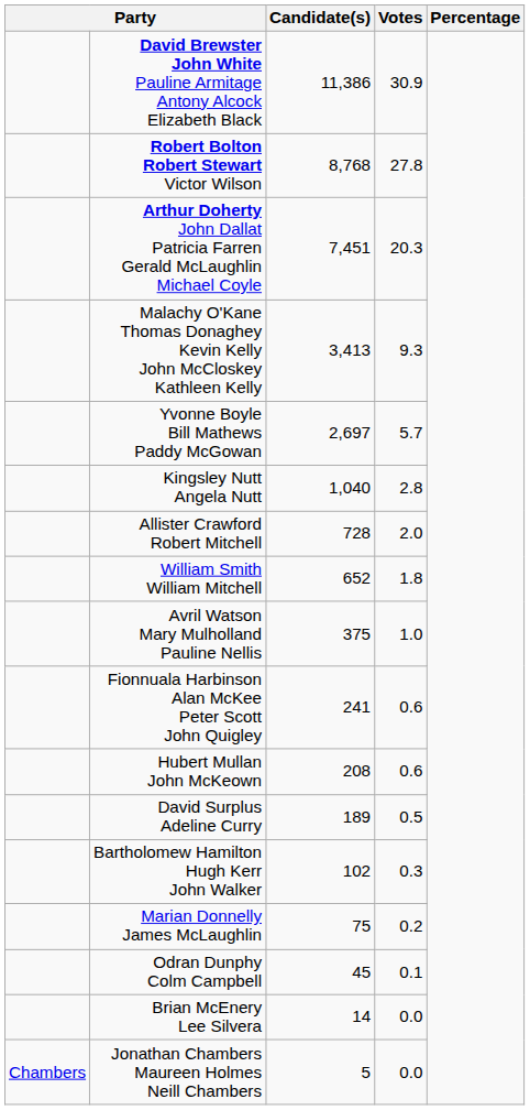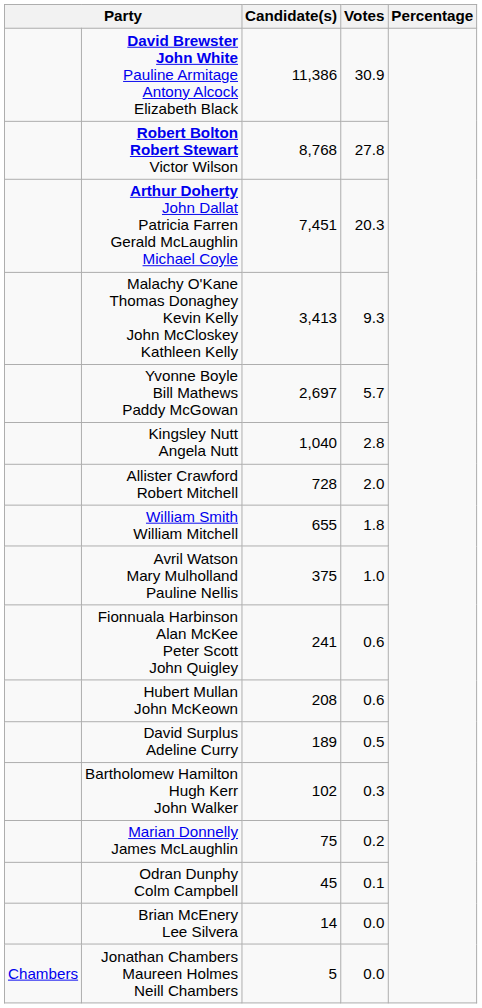William Smith William Mitchell | Candidate(s): 652 -> 655
